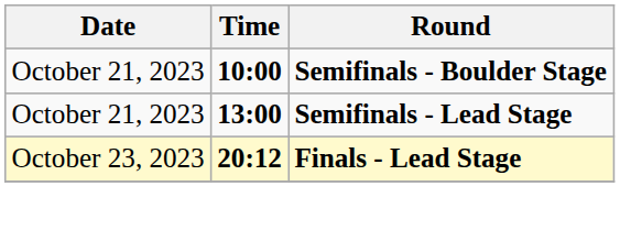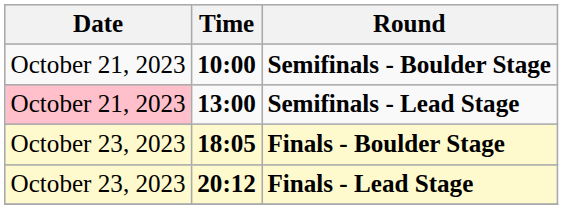Semifinals - Lead Stage | Date: no background -> pink background
+ row: October 23, 2023 | 18:05 | Finals - Boulder Stage
